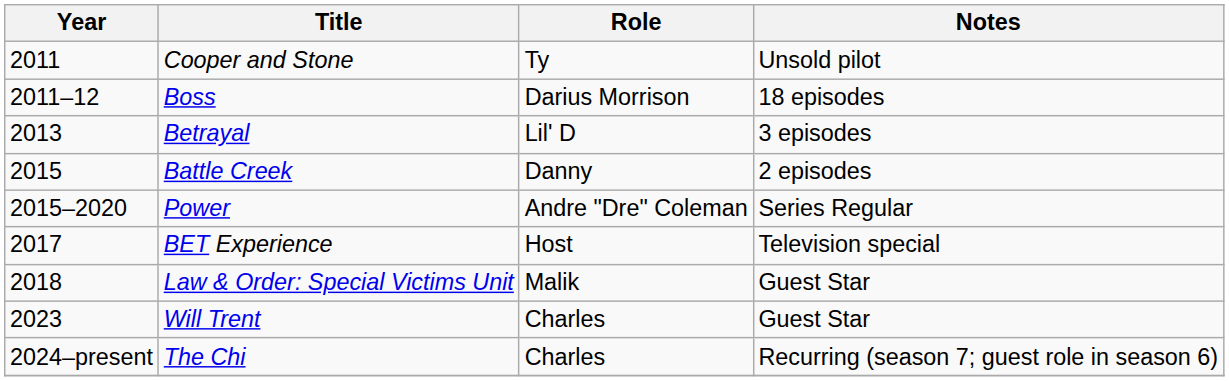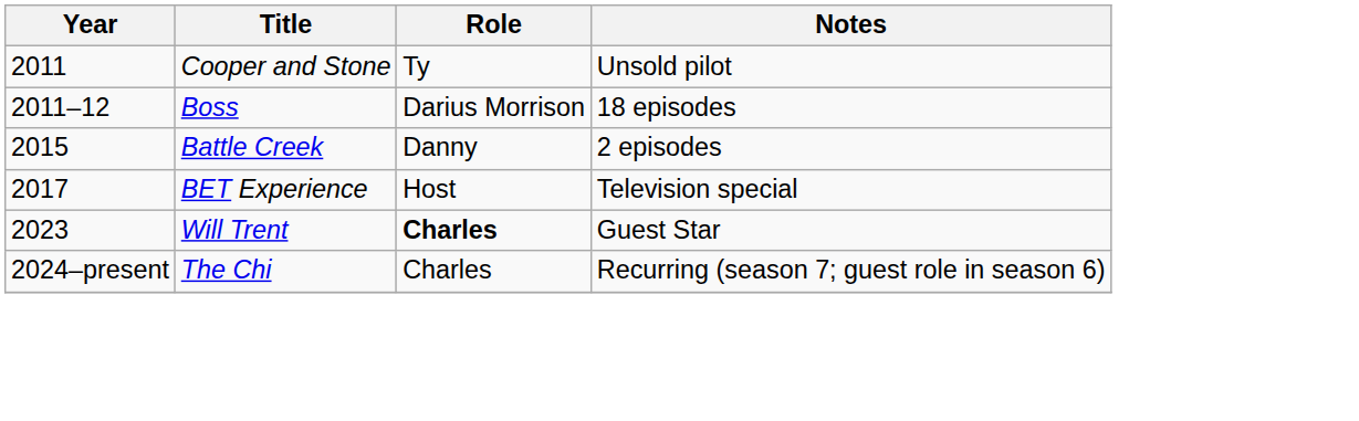- row: 2013 | Betrayal | Lil' D | 3 episodes
- row: 2015–2020 | Power | Andre "Dre" Coleman | Series Regular
- row: 2018 | Law & Order: Special Victims Unit | Malik | Guest Star
Will Trent | Role: normal -> bold
